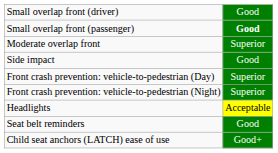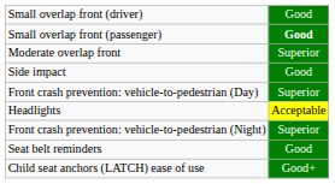rows swapped: Front crash prevention: vehicle-to-pedestrian (Night) <-> Headlights
